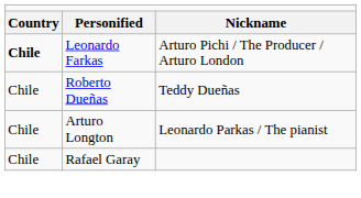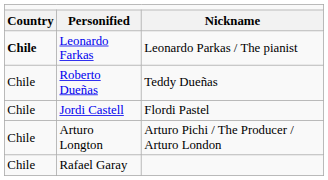Leonardo Farkas | column 3: Arturo Pichi / The Producer / Arturo London -> Leonardo Parkas / The pianist
+ row: Chile | Jordi Castell | Flordi Pastel
Arturo Longton | column 3: Leonardo Parkas / The pianist -> Arturo Pichi / The Producer / Arturo London
